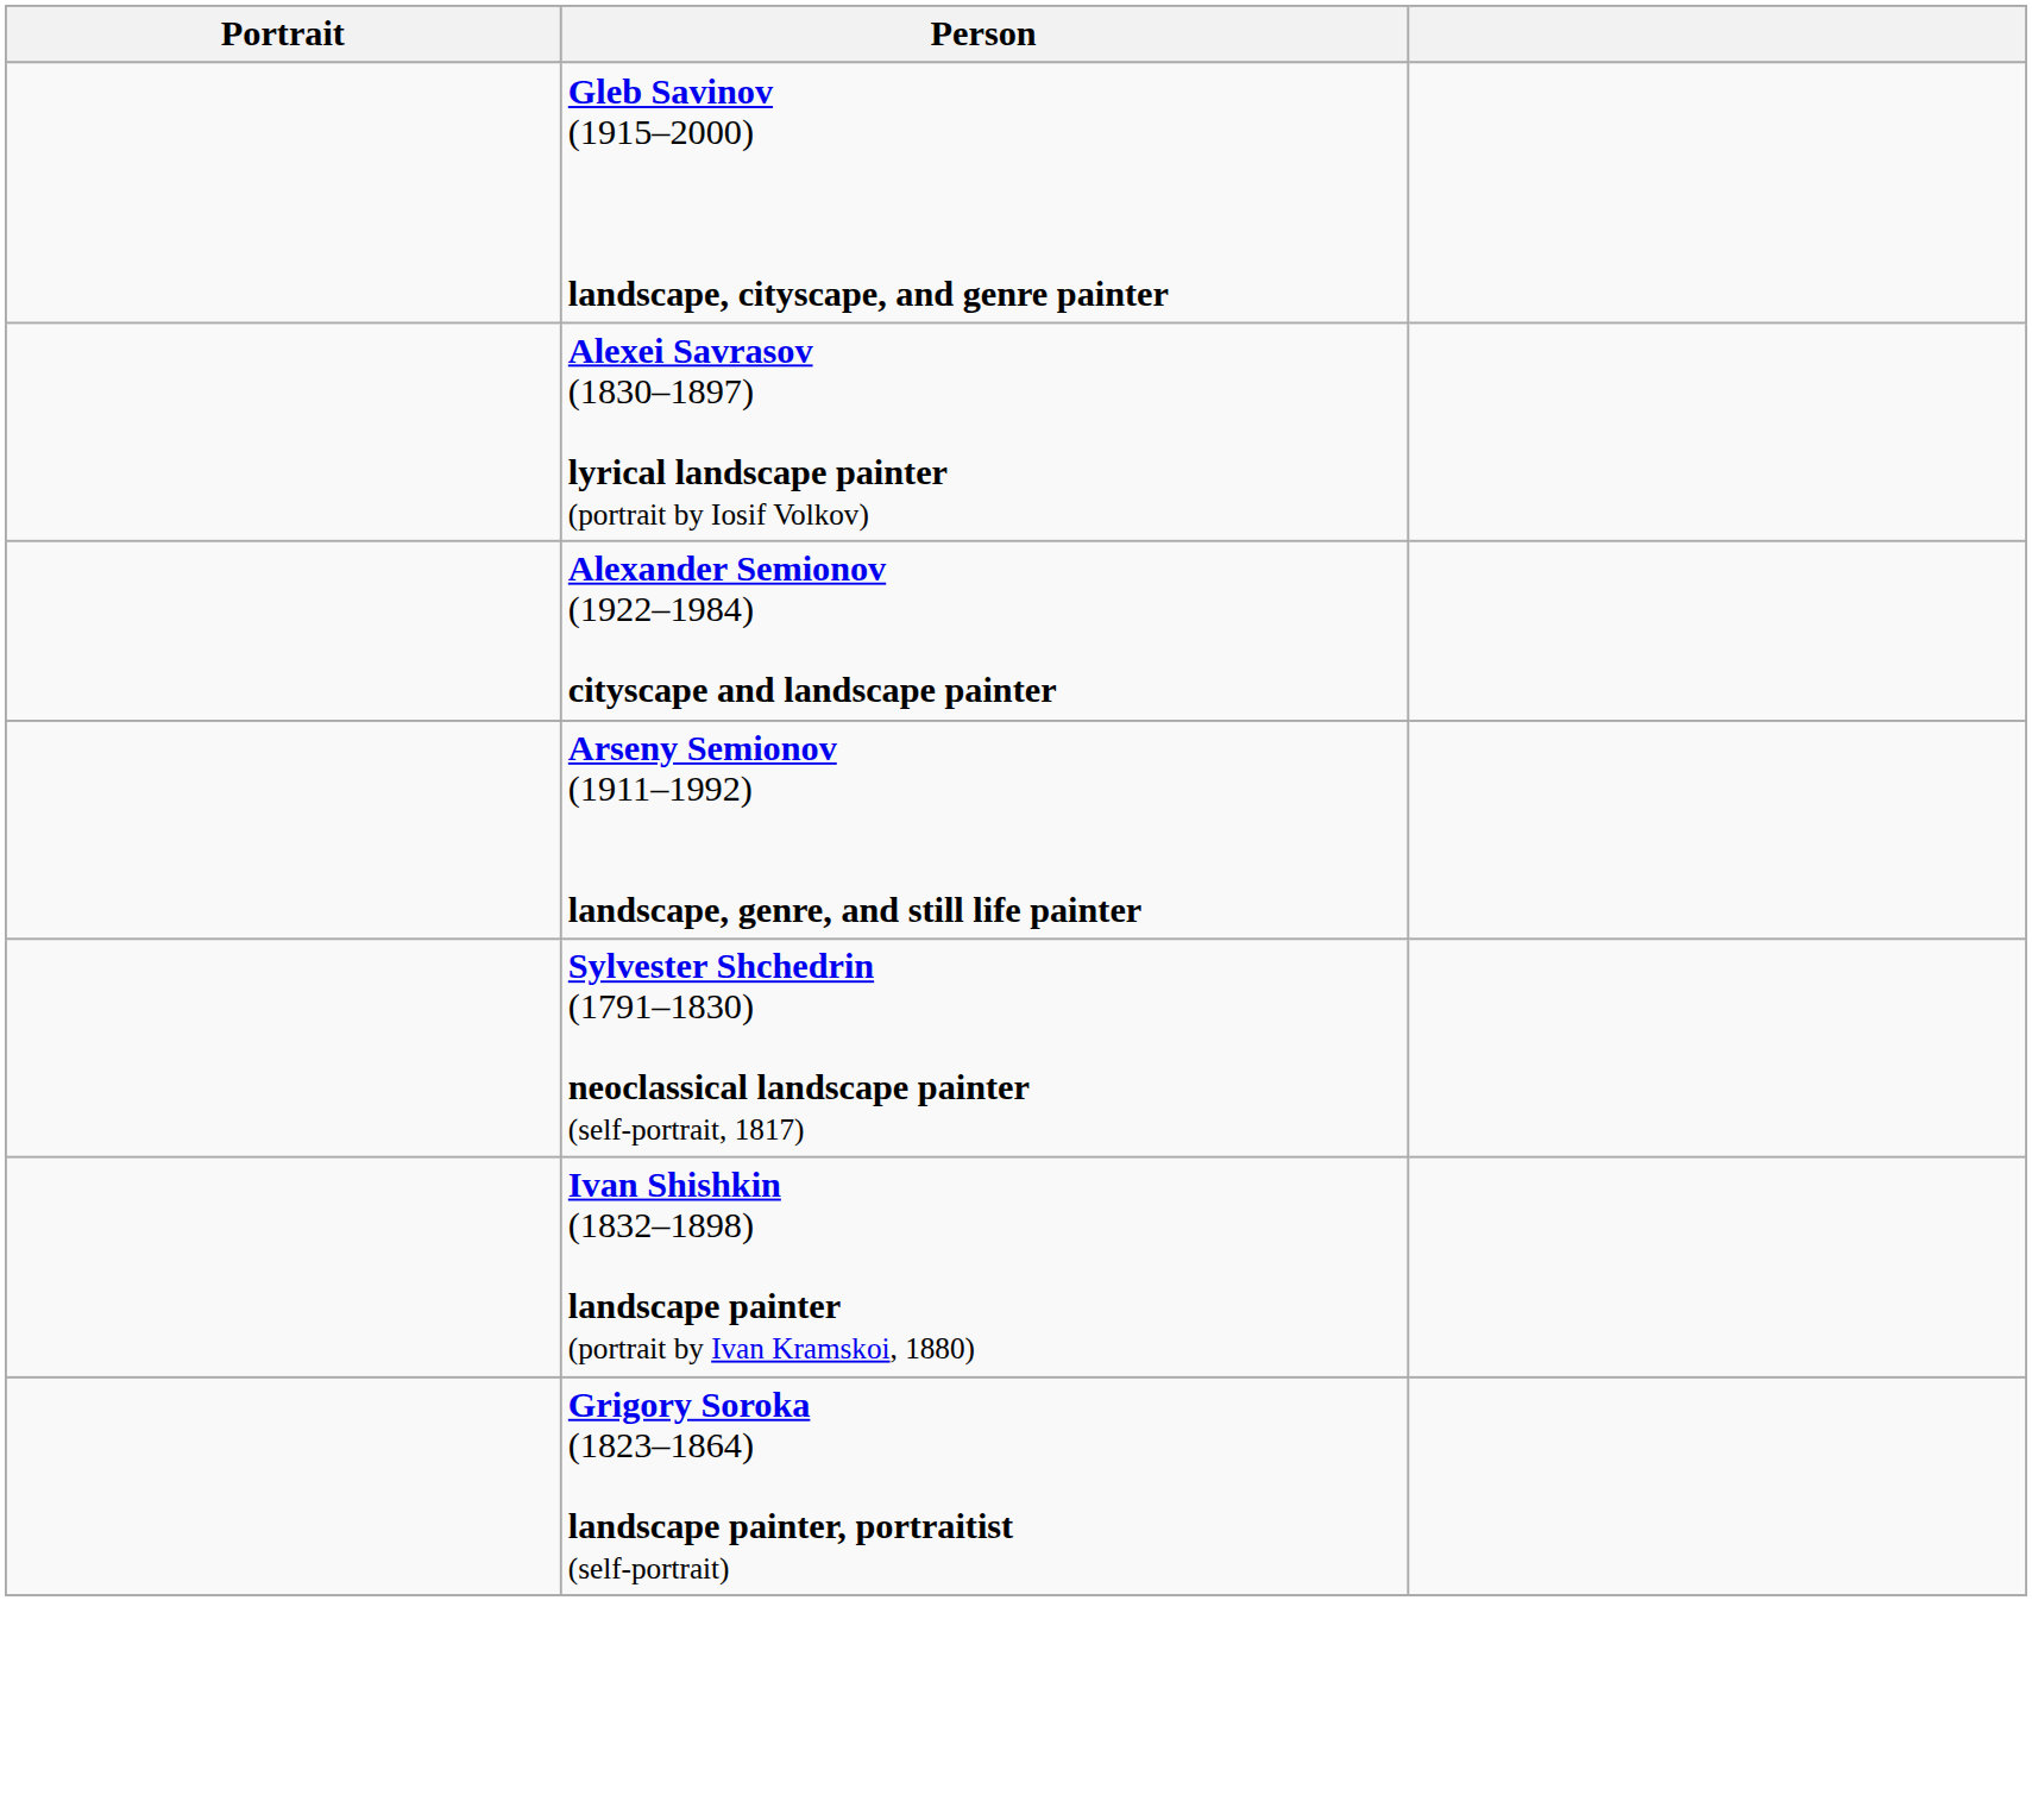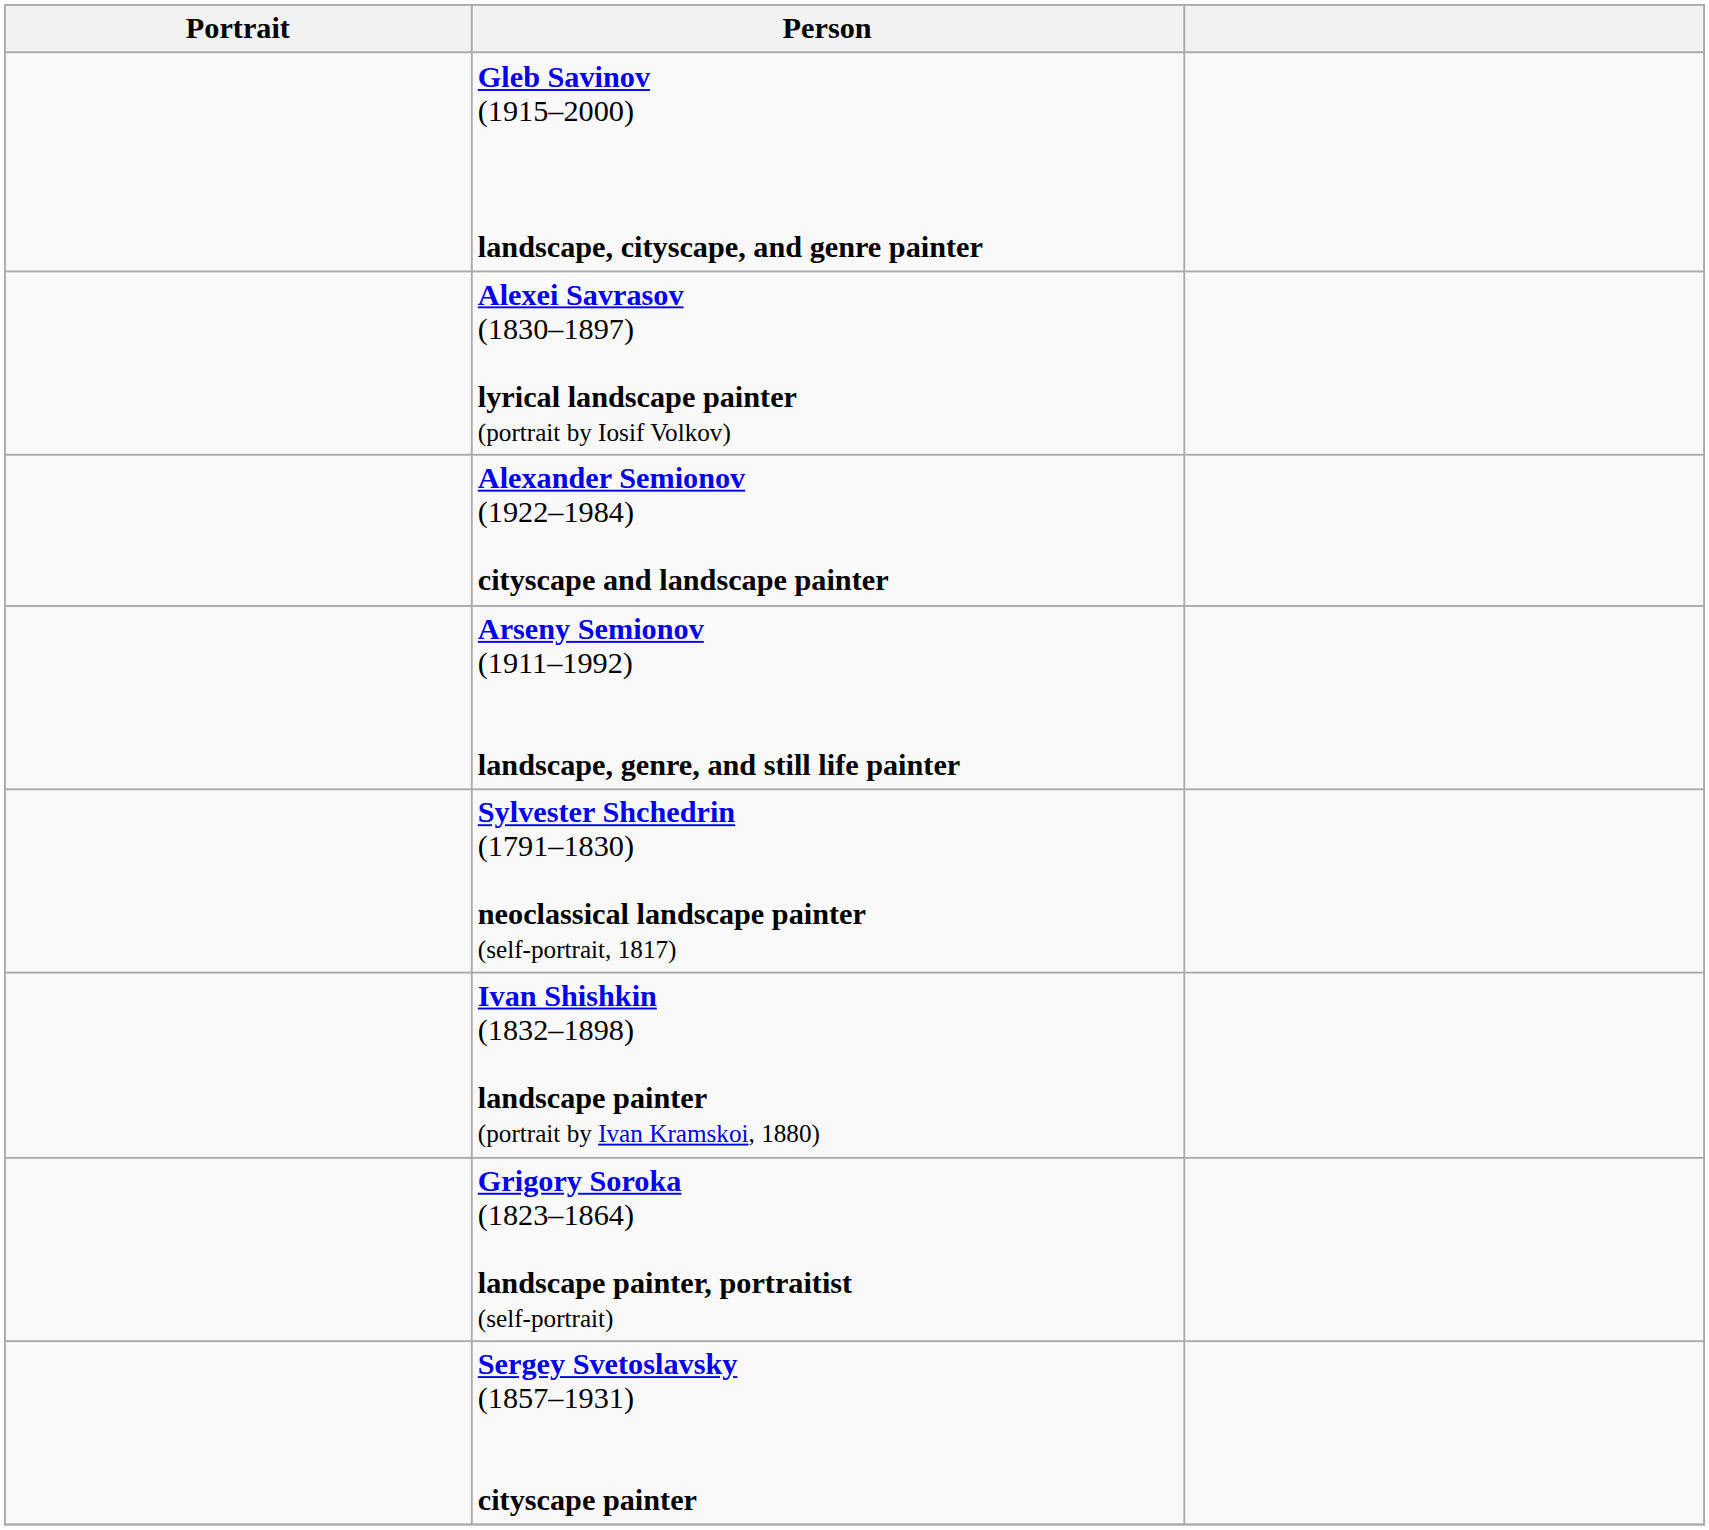+ row: Sergey Svetoslavsky (1857–1931) cityscape painter
